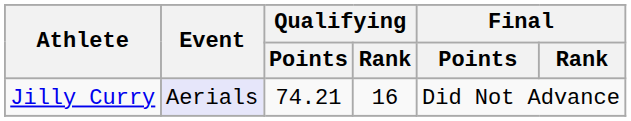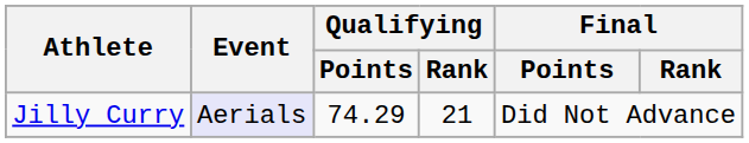Jilly Curry | Qualifying / Points: 74.21 -> 74.29
Jilly Curry | Qualifying / Rank: 16 -> 21
